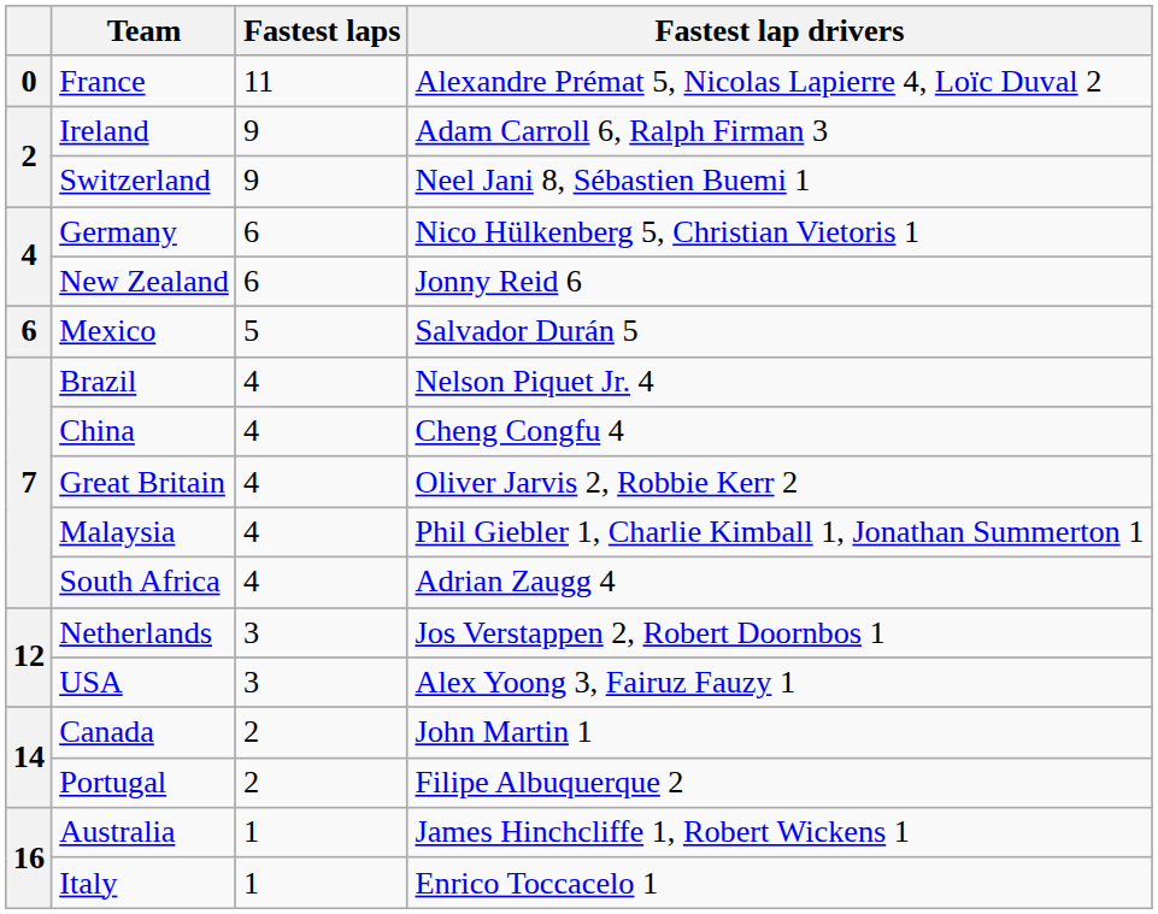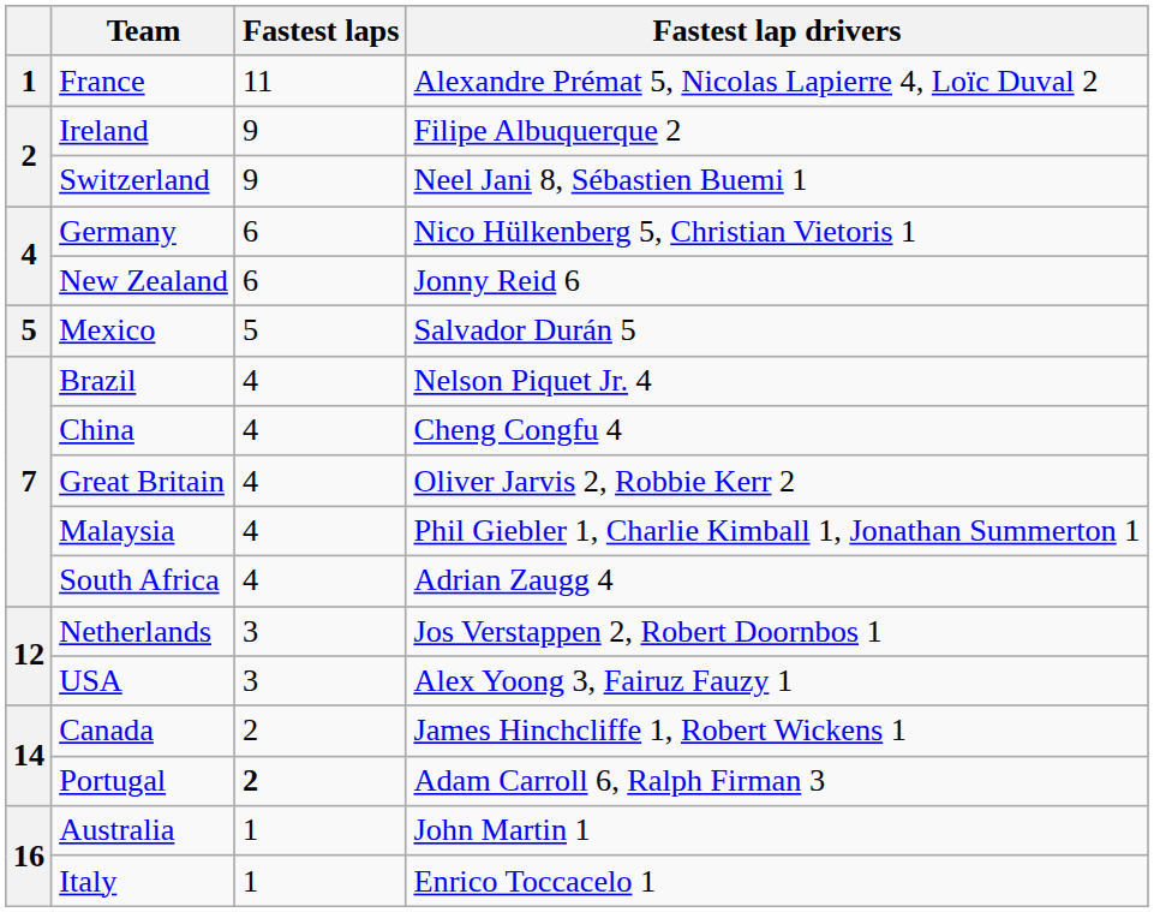France | column 1: 0 -> 1
Ireland | Fastest lap drivers: Adam Carroll 6, Ralph Firman 3 -> Filipe Albuquerque 2
Mexico | column 1: 6 -> 5
Canada | Fastest lap drivers: John Martin 1 -> James Hinchcliffe 1, Robert Wickens 1
Portugal | Fastest laps: normal -> bold
Portugal | Fastest lap drivers: Filipe Albuquerque 2 -> Adam Carroll 6, Ralph Firman 3
Australia | Fastest lap drivers: James Hinchcliffe 1, Robert Wickens 1 -> John Martin 1
